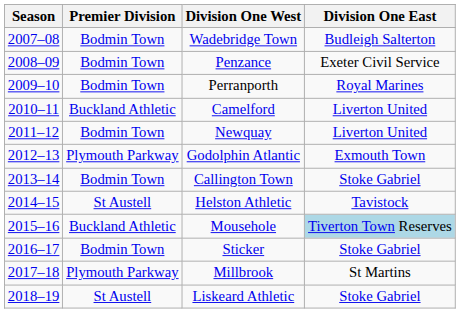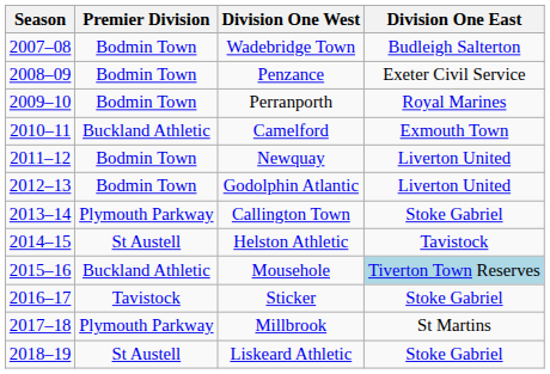Camelford | Division One East: Liverton United -> Exmouth Town
Godolphin Atlantic | Premier Division: Plymouth Parkway -> Bodmin Town
Godolphin Atlantic | Division One East: Exmouth Town -> Liverton United
Callington Town | Premier Division: Bodmin Town -> Plymouth Parkway
Sticker | Premier Division: Bodmin Town -> Tavistock
